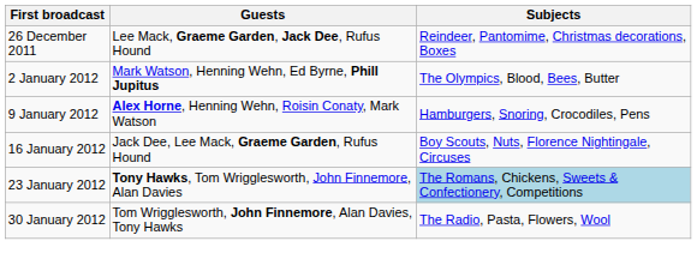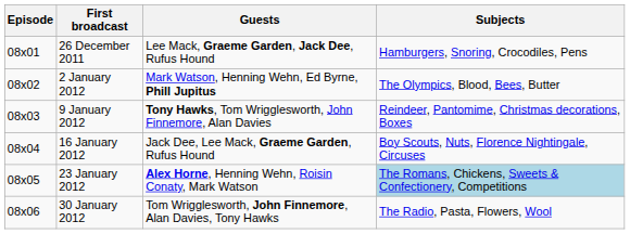+ column: Episode | 08x01 | 08x02 | 08x03 | 08x04 | 08x05 | 08x06
26 December 2011 | Subjects: Reindeer, Pantomime, Christmas decorations, Boxes -> Hamburgers, Snoring, Crocodiles, Pens
9 January 2012 | Guests: Alex Horne, Henning Wehn, Roisin Conaty, Mark Watson -> Tony Hawks, Tom Wrigglesworth, John Finnemore, Alan Davies
9 January 2012 | Subjects: Hamburgers, Snoring, Crocodiles, Pens -> Reindeer, Pantomime, Christmas decorations, Boxes
23 January 2012 | Guests: Tony Hawks, Tom Wrigglesworth, John Finnemore, Alan Davies -> Alex Horne, Henning Wehn, Roisin Conaty, Mark Watson
